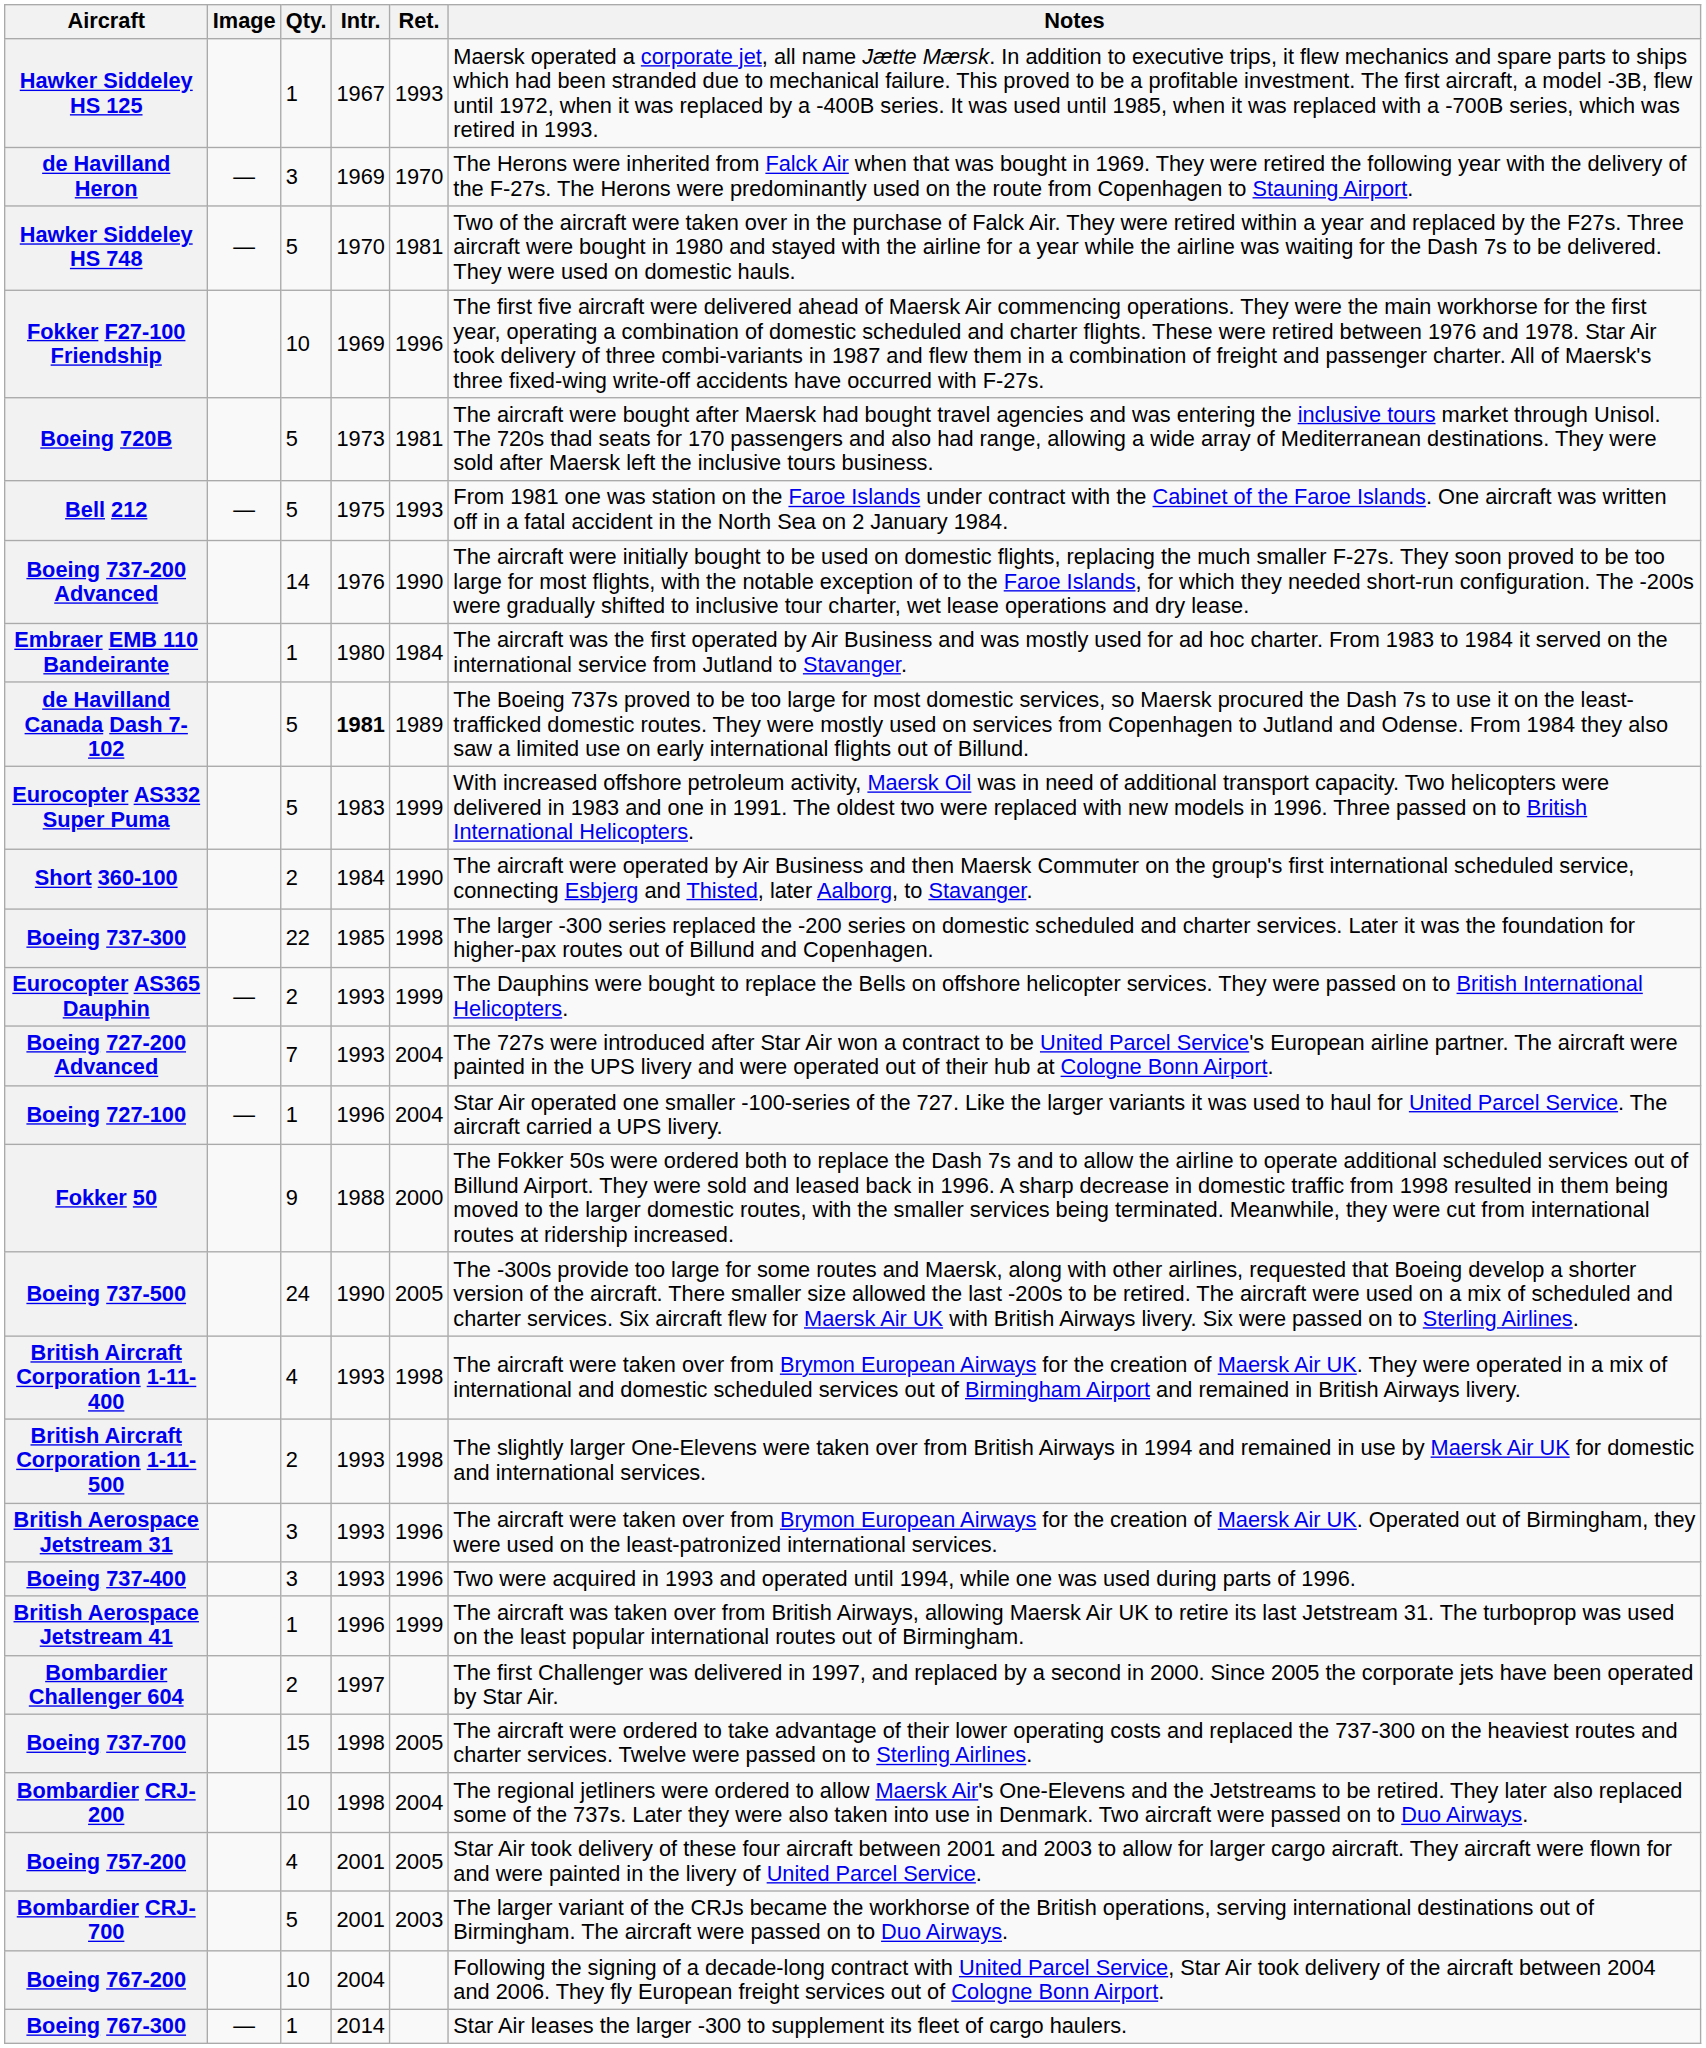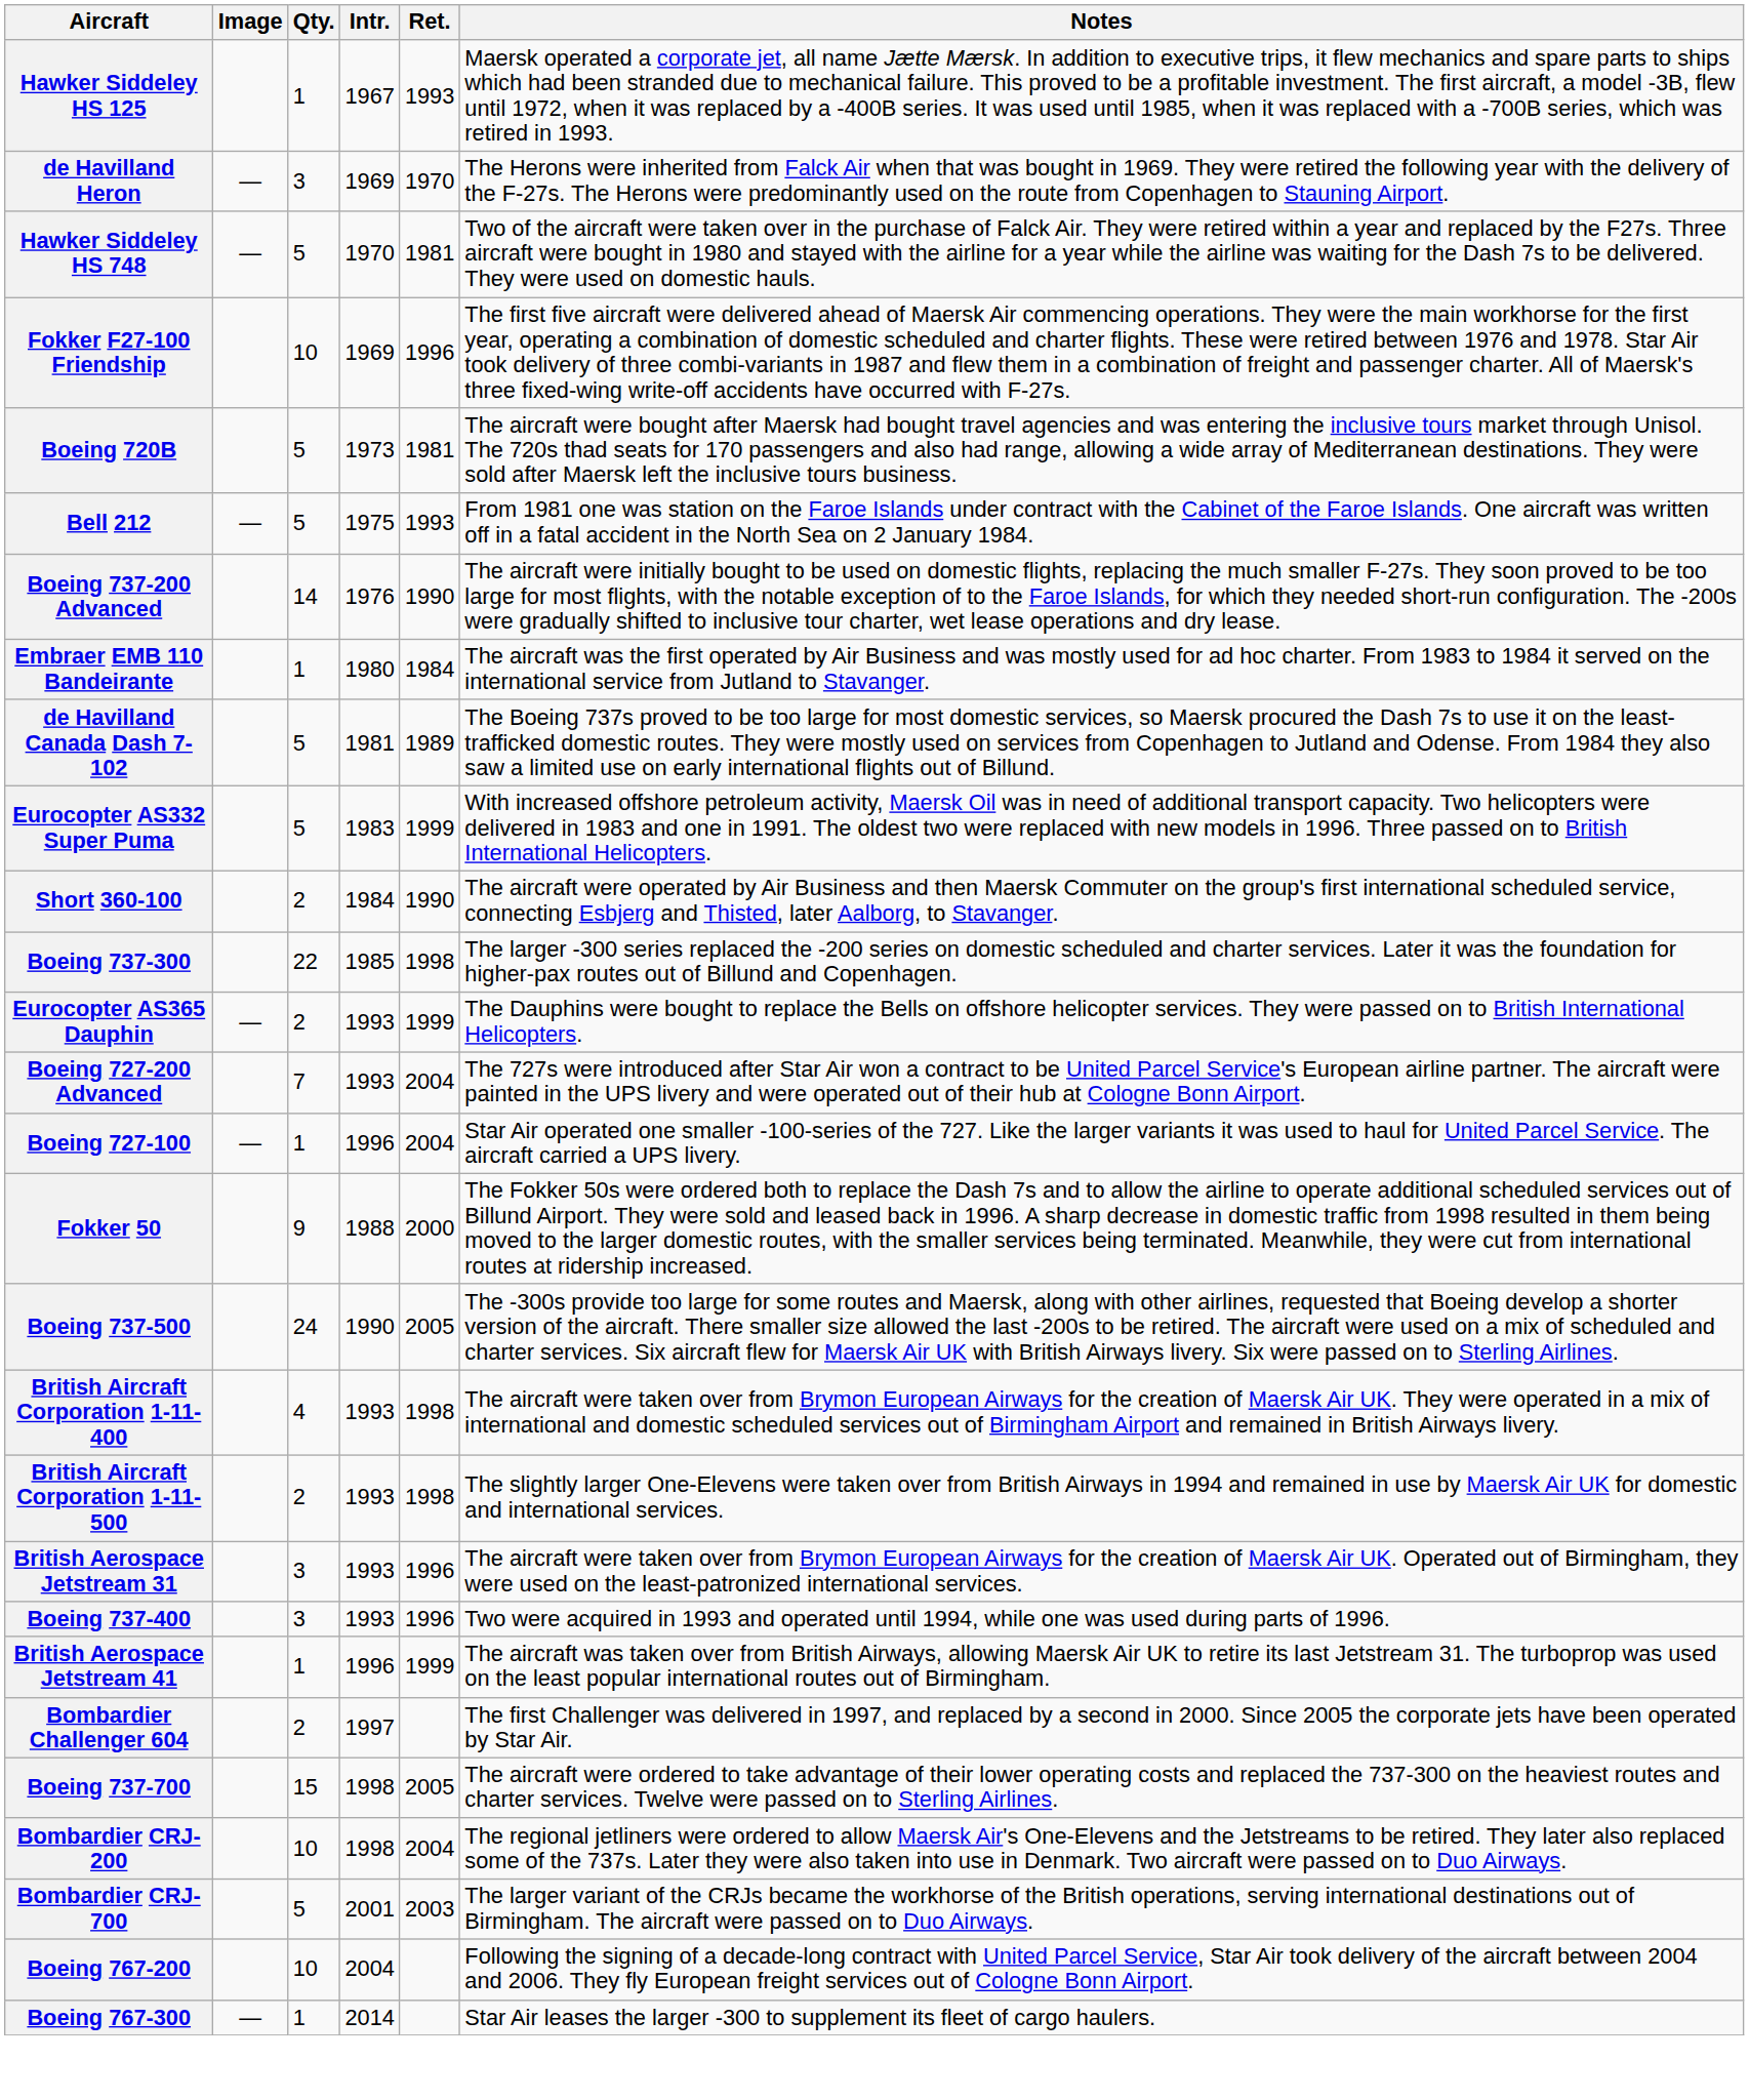de Havilland Canada Dash 7-102 | Intr.: bold -> normal
- row: Boeing 757-200 | 4 | 2001 | 2005 | Star Air took delivery of these four aircraft between 2001 and 2003 to allow for larger cargo aircraft. They aircraft were flown for and were painted in the livery of United Parcel Service.
